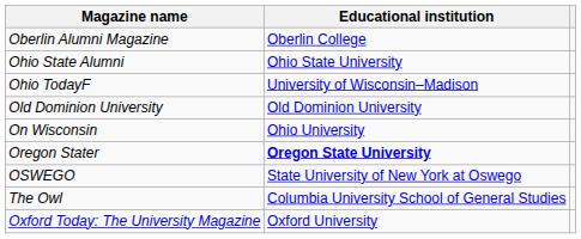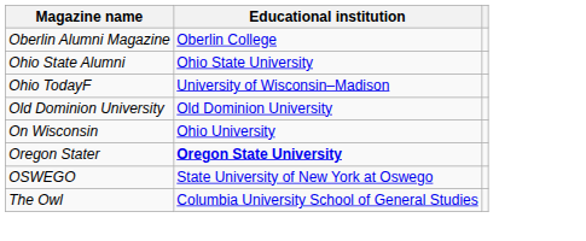- row: Oxford Today: The University Magazine | Oxford University
